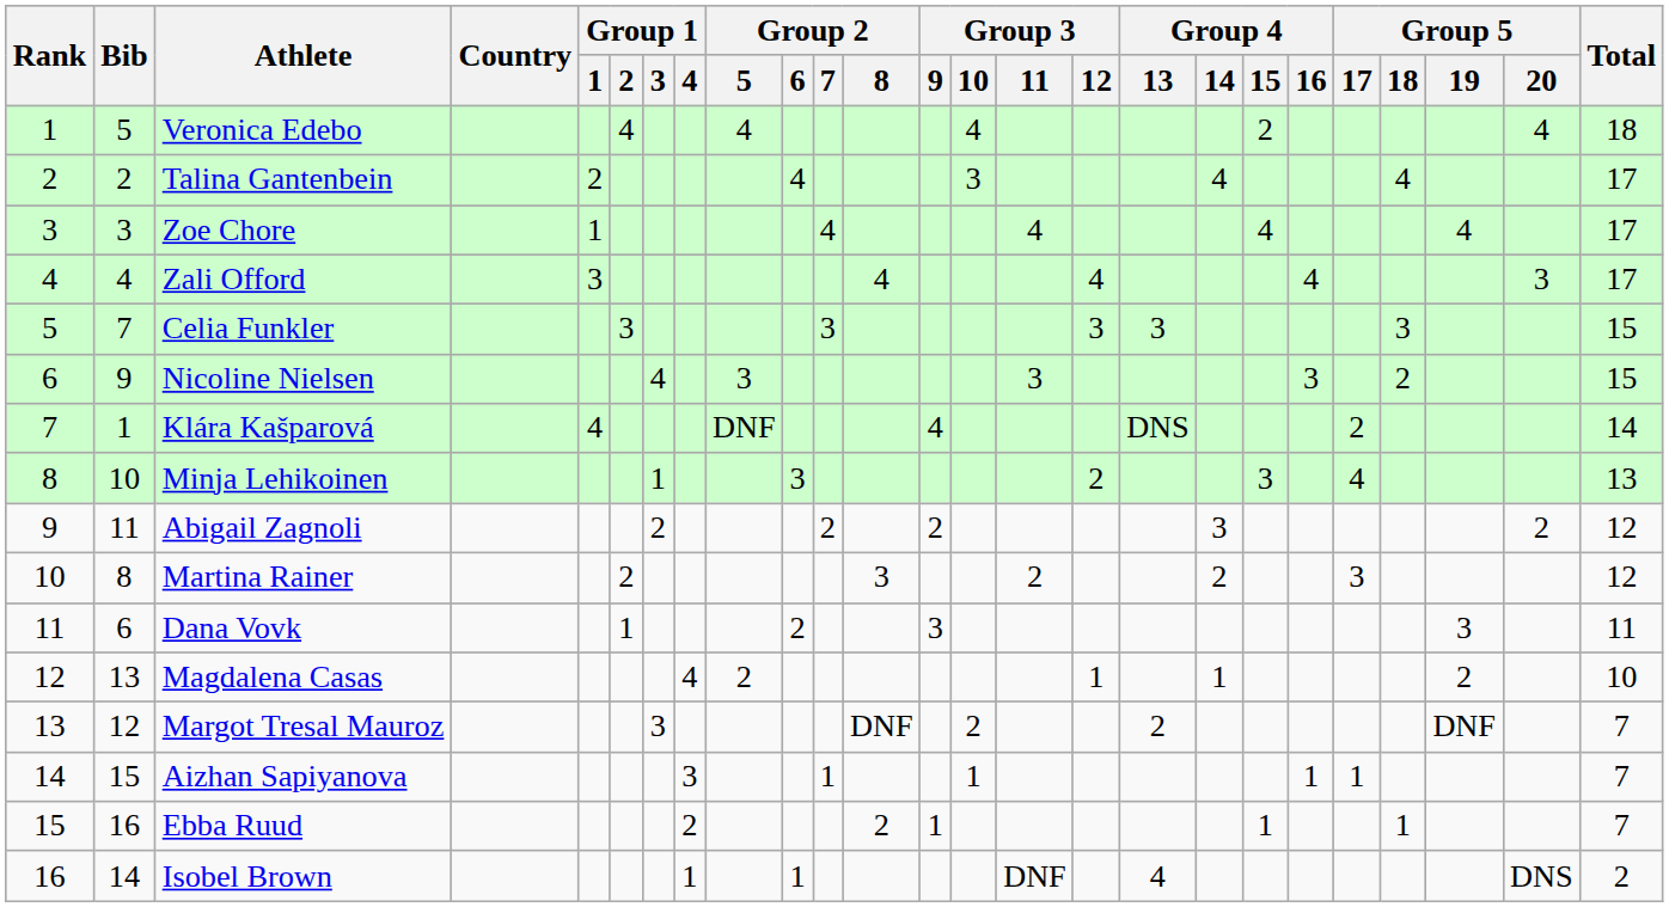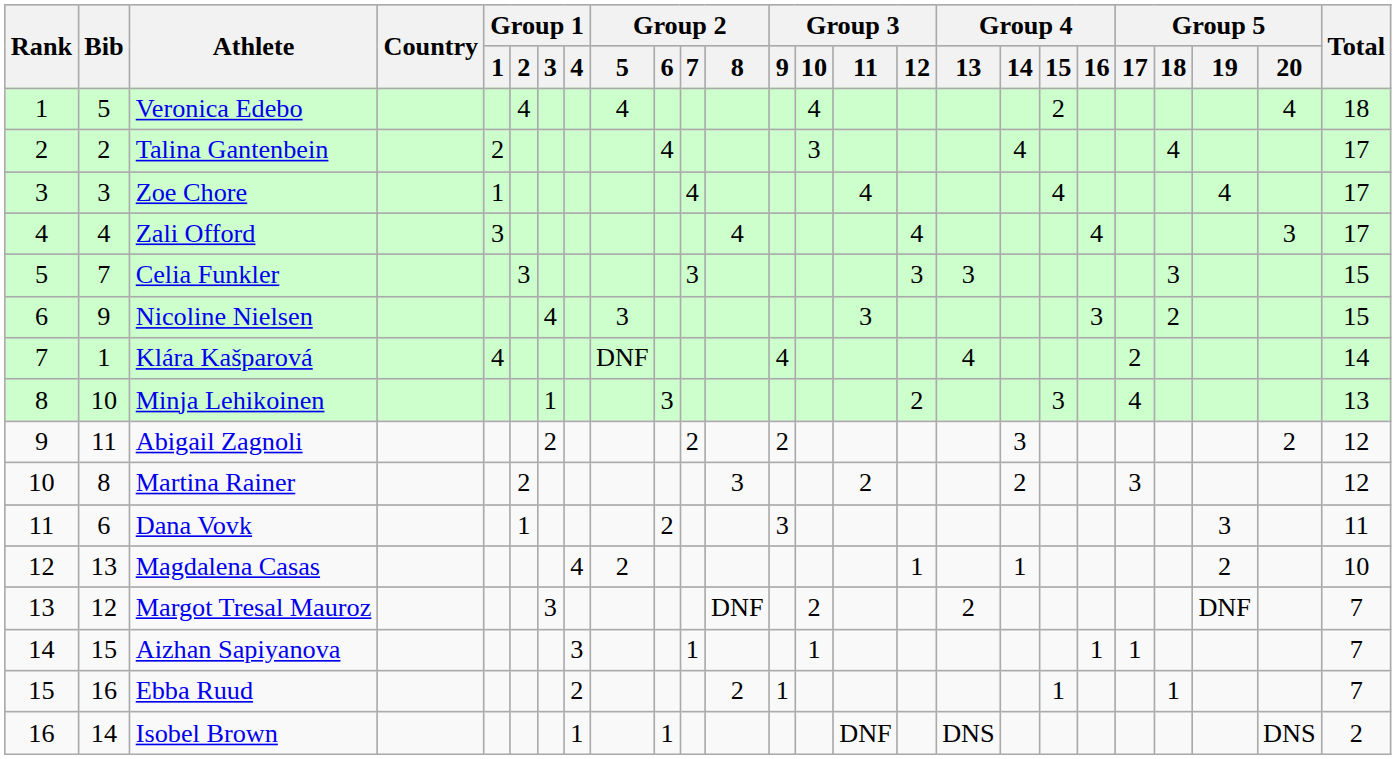Klára Kašparová | Group 4 / 13: DNS -> 4
Isobel Brown | Group 4 / 13: 4 -> DNS
